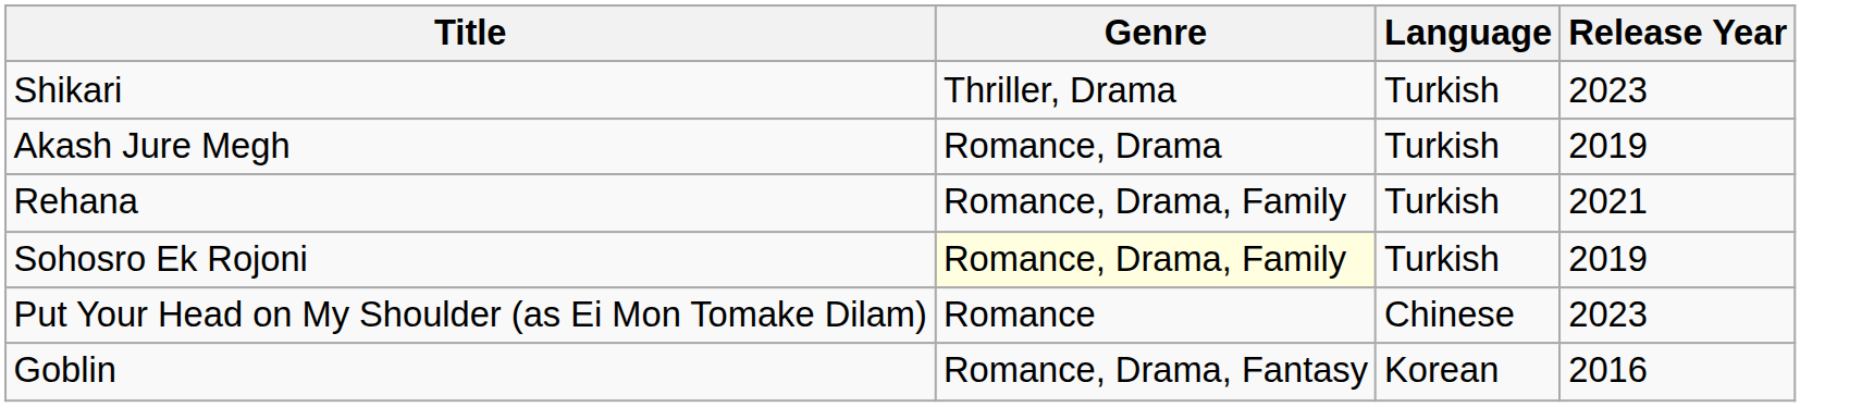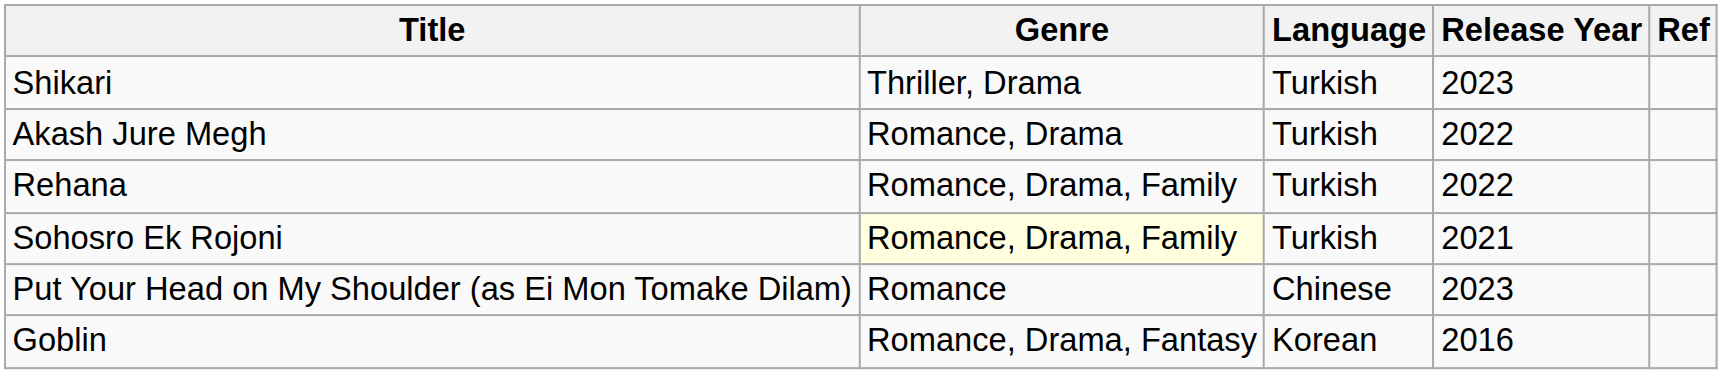+ column: Ref
Akash Jure Megh | Release Year: 2019 -> 2022
Rehana | Release Year: 2021 -> 2022
Sohosro Ek Rojoni | Release Year: 2019 -> 2021
